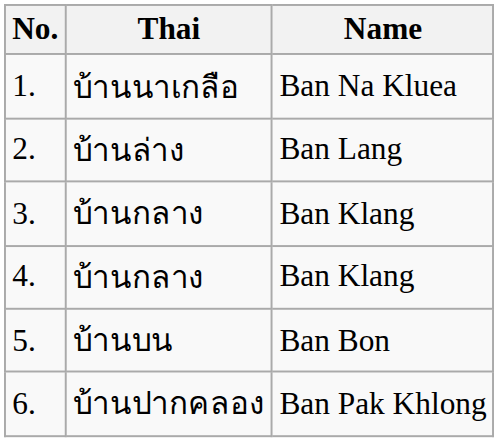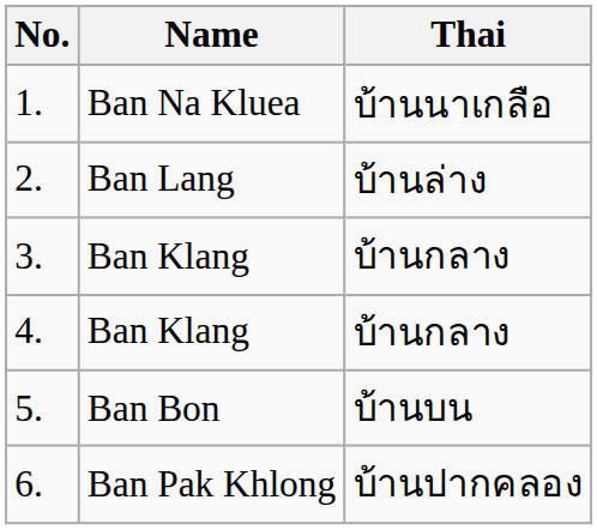columns swapped: Name <-> Thai
